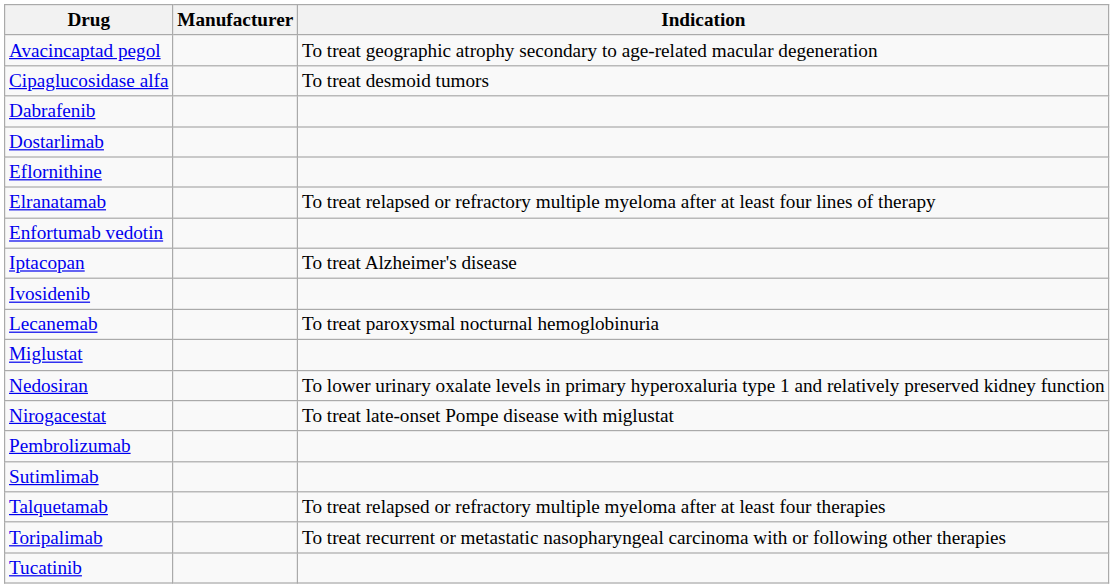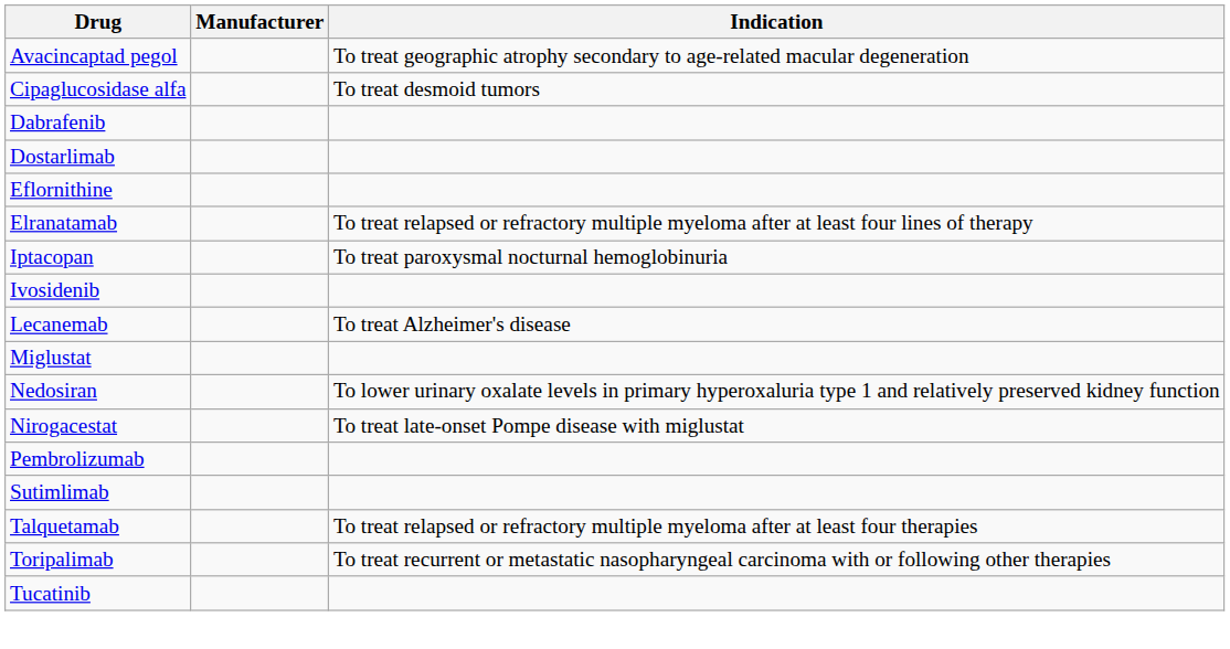- row: Enfortumab vedotin
Iptacopan | Indication: To treat Alzheimer's disease -> To treat paroxysmal nocturnal hemoglobinuria
Lecanemab | Indication: To treat paroxysmal nocturnal hemoglobinuria -> To treat Alzheimer's disease
